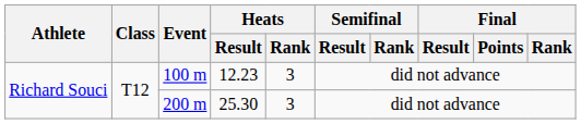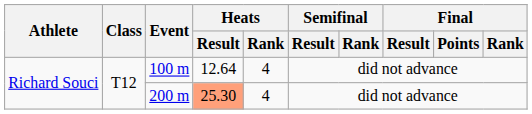100 m | Heats / Result: 12.23 -> 12.64
100 m | Heats / Rank: 3 -> 4
200 m | Heats / Result: no background -> lightsalmon background
200 m | Heats / Rank: 3 -> 4
